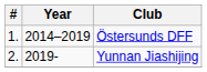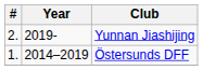rows swapped: Östersunds DFF <-> Yunnan Jiashijing
